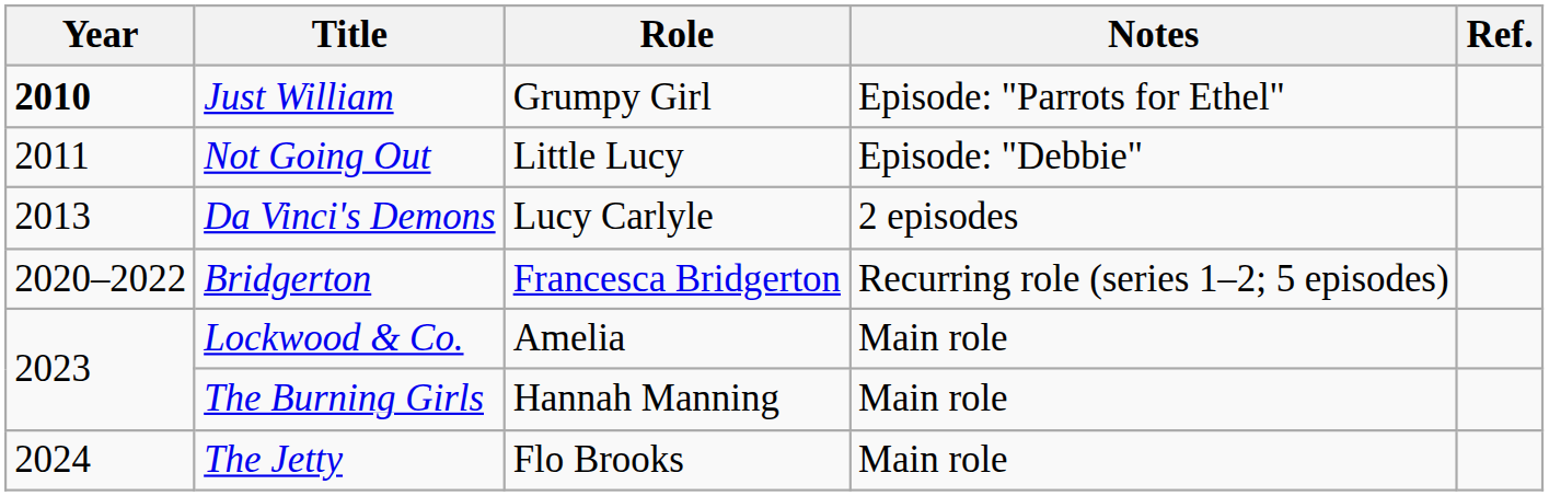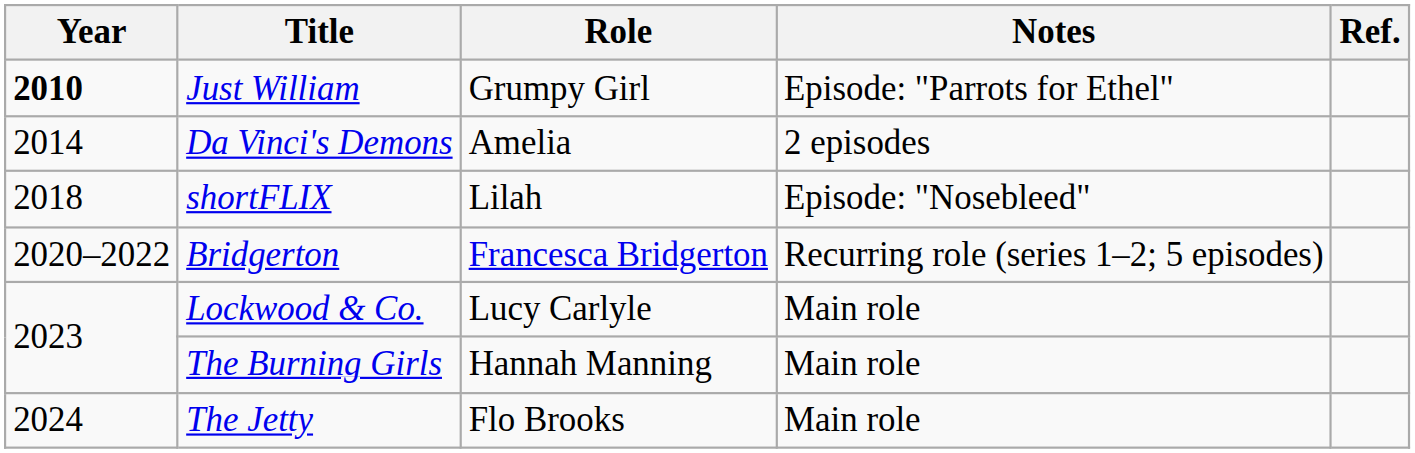- row: 2011 | Not Going Out | Little Lucy | Episode: "Debbie"
Da Vinci's Demons | Year: 2013 -> 2014
Da Vinci's Demons | Role: Lucy Carlyle -> Amelia
+ row: 2018 | shortFLIX | Lilah | Episode: "Nosebleed"
Lockwood & Co. | Role: Amelia -> Lucy Carlyle
